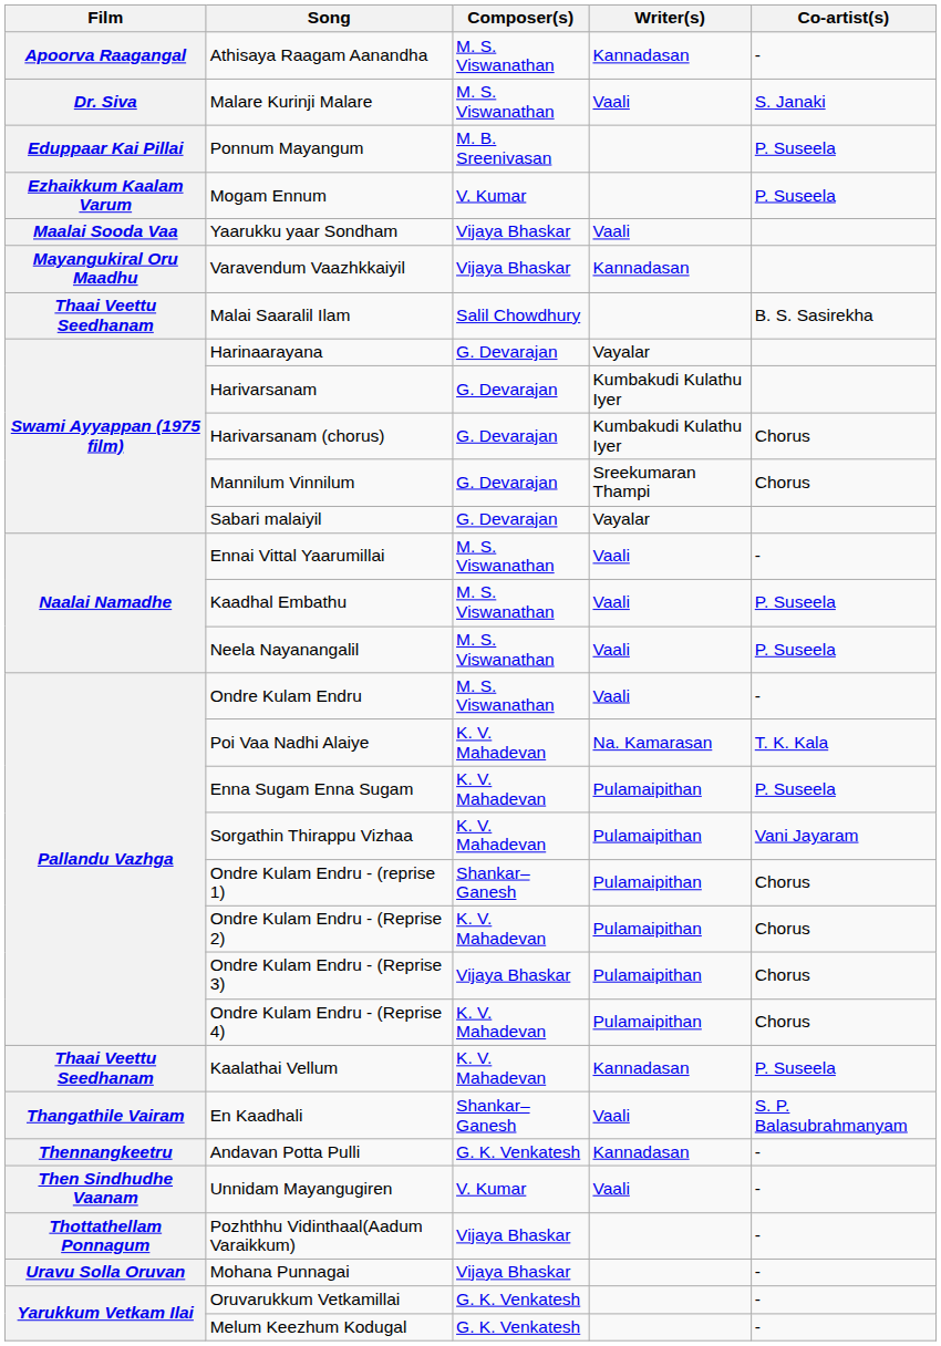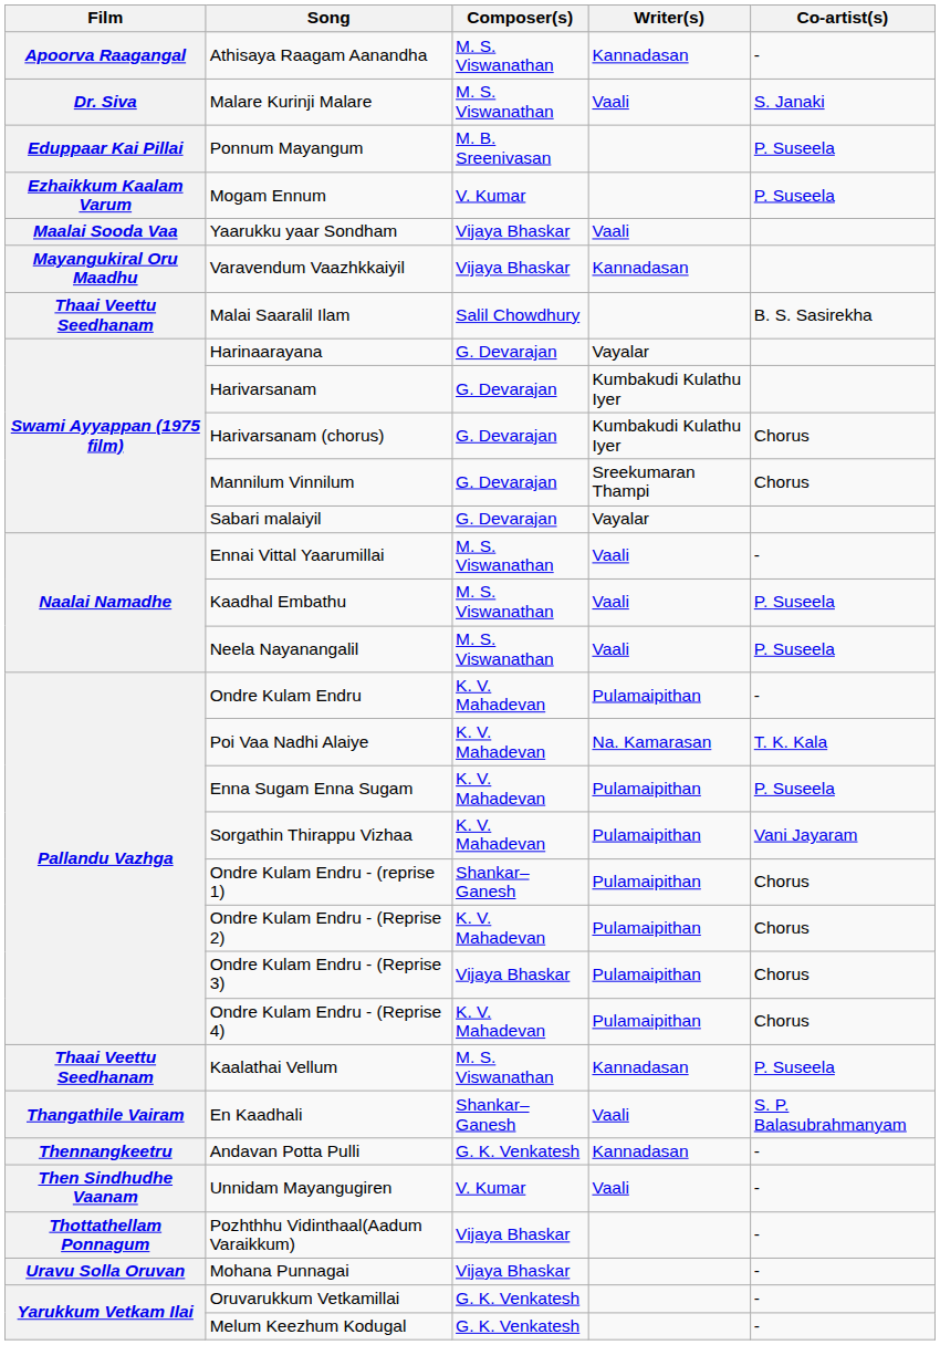Ondre Kulam Endru | Composer(s): M. S. Viswanathan -> K. V. Mahadevan
Ondre Kulam Endru | Writer(s): Vaali -> Pulamaipithan
Kaalathai Vellum | Composer(s): K. V. Mahadevan -> M. S. Viswanathan
